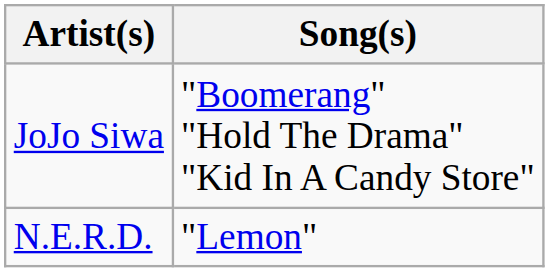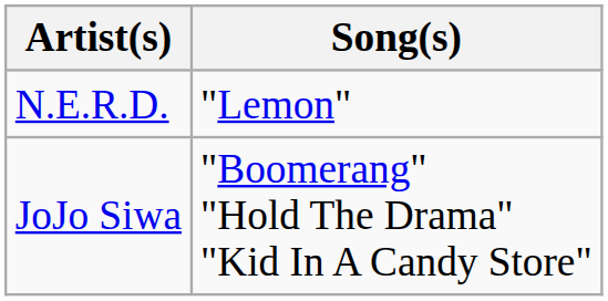rows swapped: JoJo Siwa <-> N.E.R.D.
